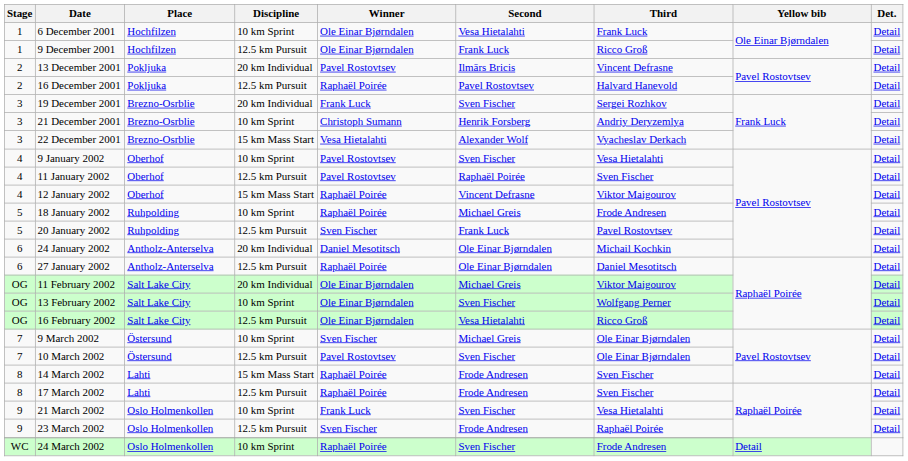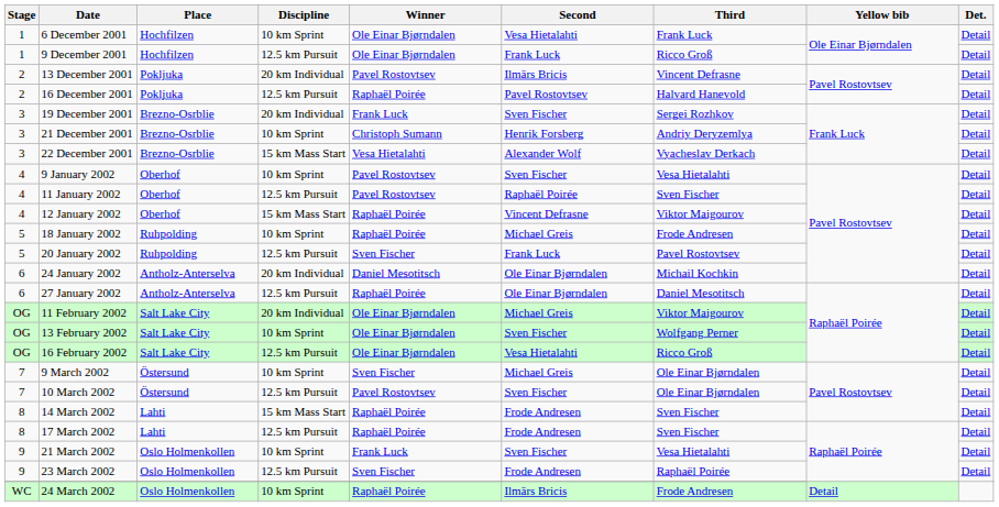24 March 2002 | Second: Sven Fischer -> Ilmārs Bricis
